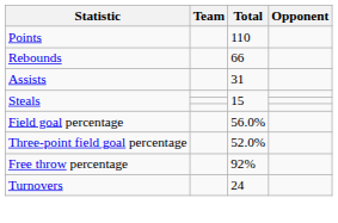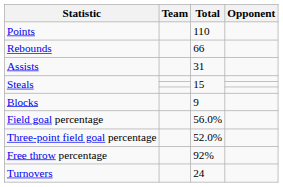+ row: Blocks | 9
